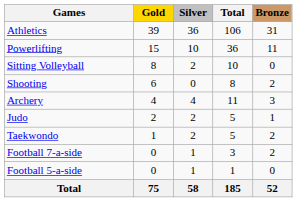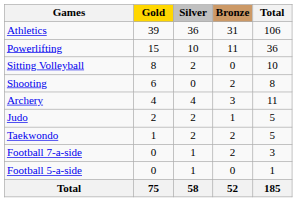columns swapped: Bronze <-> Total
